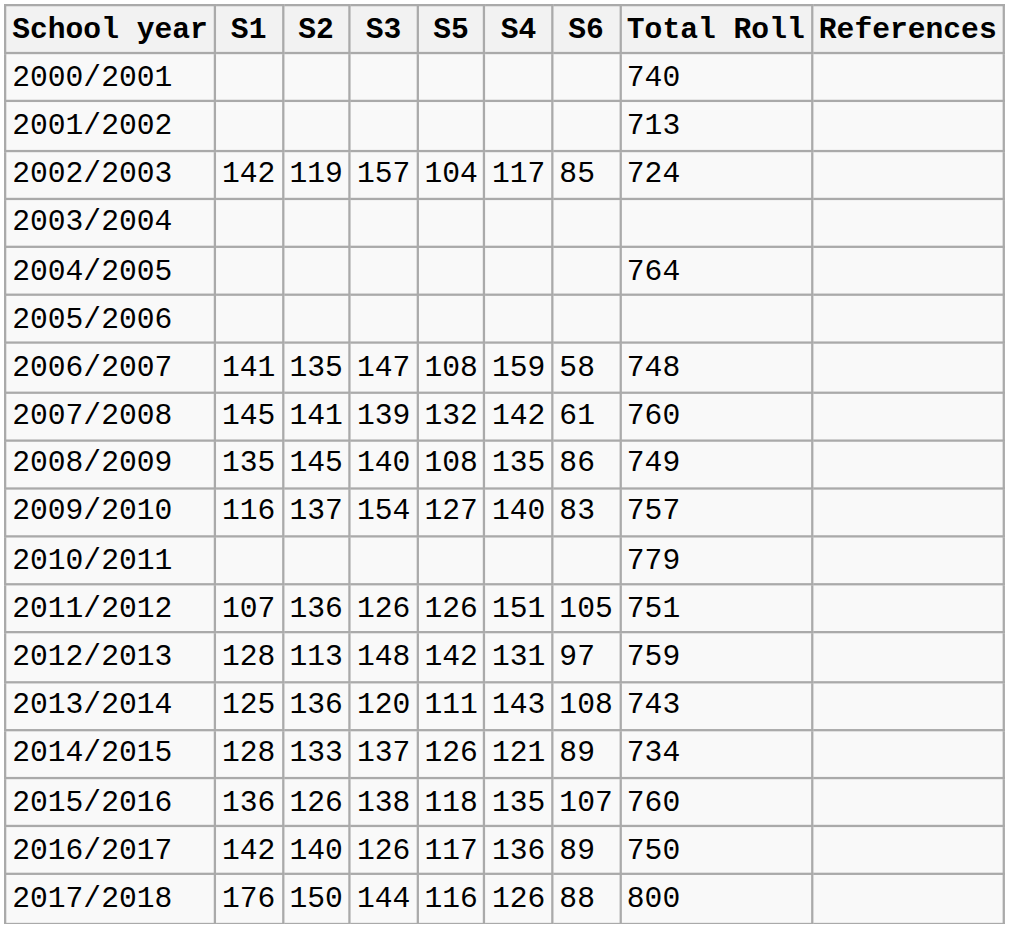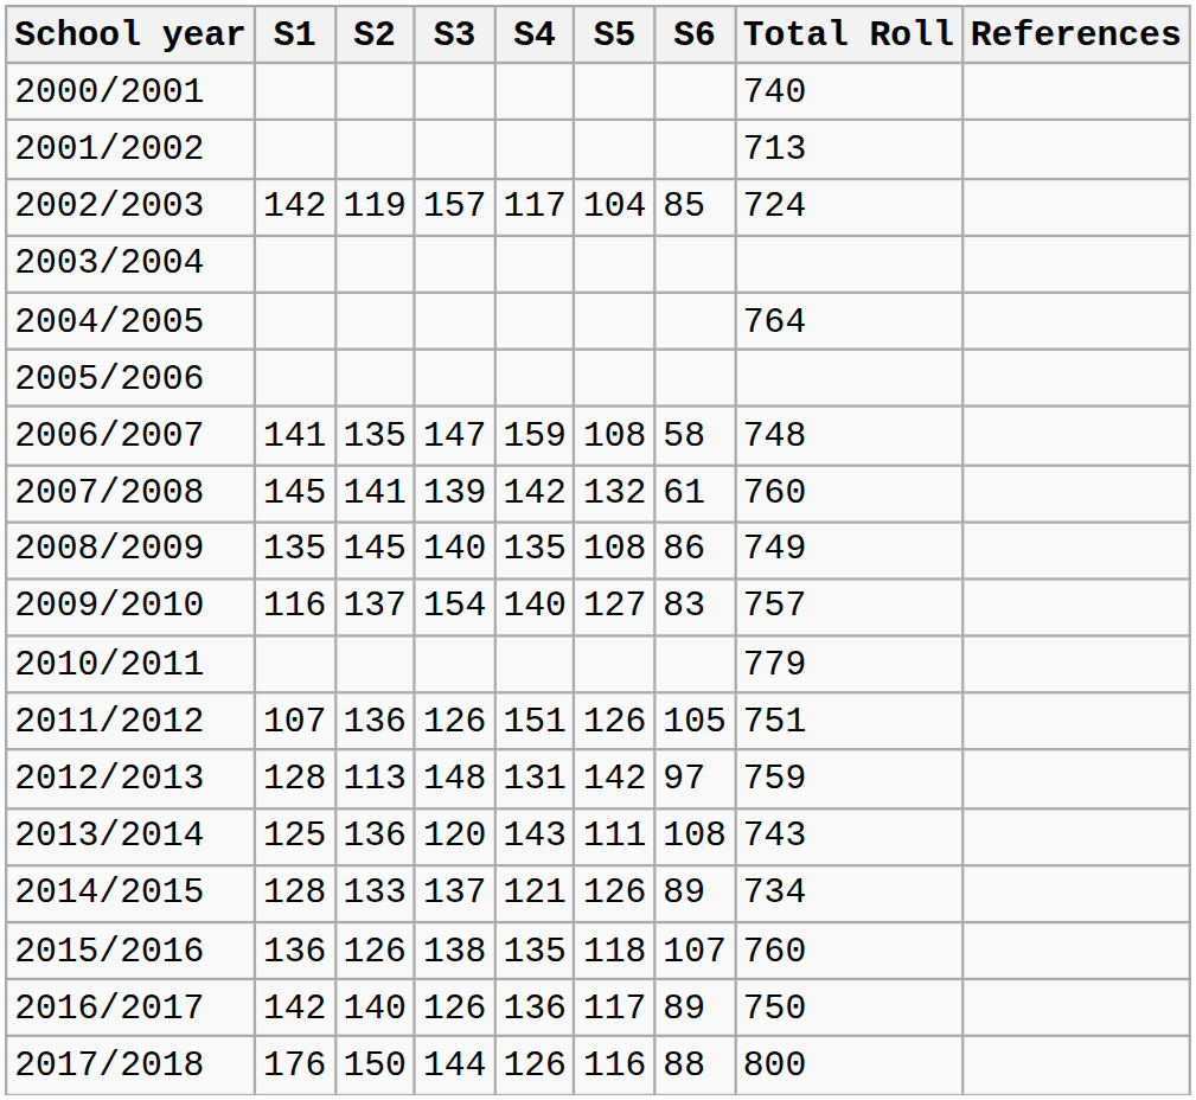columns swapped: S4 <-> S5
